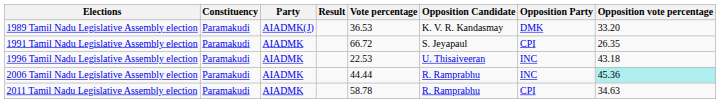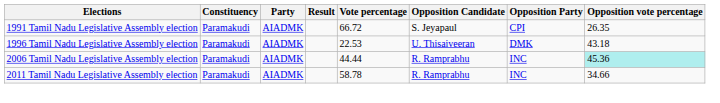- row: 1989 Tamil Nadu Legislative Assembly election | Paramakudi | AIADMK(J) | 36.53 | K. V. R. Kandasmay | DMK | 33.20
1996 Tamil Nadu Legislative Assembly election | Opposition Party: INC -> DMK
2011 Tamil Nadu Legislative Assembly election | Opposition Party: CPI -> INC
2011 Tamil Nadu Legislative Assembly election | Opposition vote percentage: 34.63 -> 34.66
